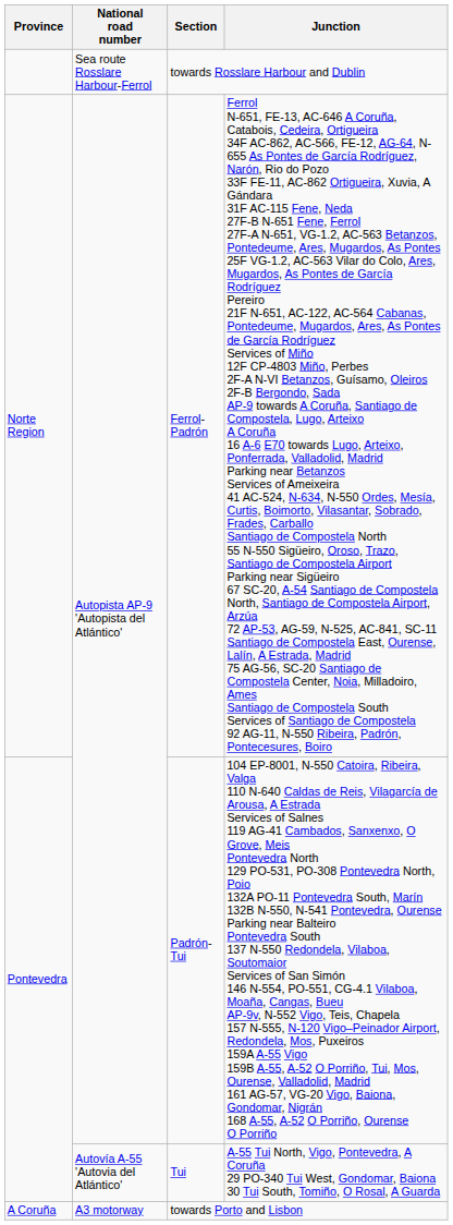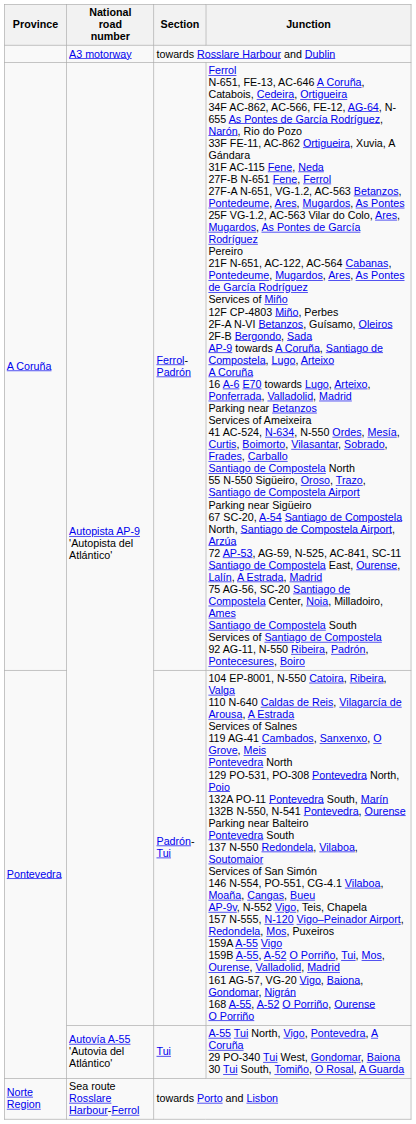towards Rosslare Harbour and Dublin | National road number: Sea route Rosslare Harbour-Ferrol -> A3 motorway
Ferrol-Padrón | Province: Norte Region -> A Coruña
towards Porto and Lisbon | Province: A Coruña -> Norte Region
towards Porto and Lisbon | National road number: A3 motorway -> Sea route Rosslare Harbour-Ferrol
